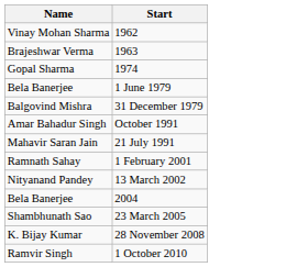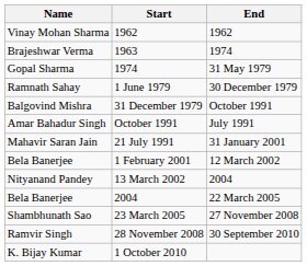+ column: End | 1962 | 1974 | 31 May 1979 | 30 December 1979 | October 1991 | July 1991 | 31 January 2001 | 12 March 2002 | 2004 | 22 March 2005 | 27 November 2008 | 30 September 2010
1 June 1979 | Name: Bela Banerjee -> Ramnath Sahay
1 February 2001 | Name: Ramnath Sahay -> Bela Banerjee
28 November 2008 | Name: K. Bijay Kumar -> Ramvir Singh
1 October 2010 | Name: Ramvir Singh -> K. Bijay Kumar
